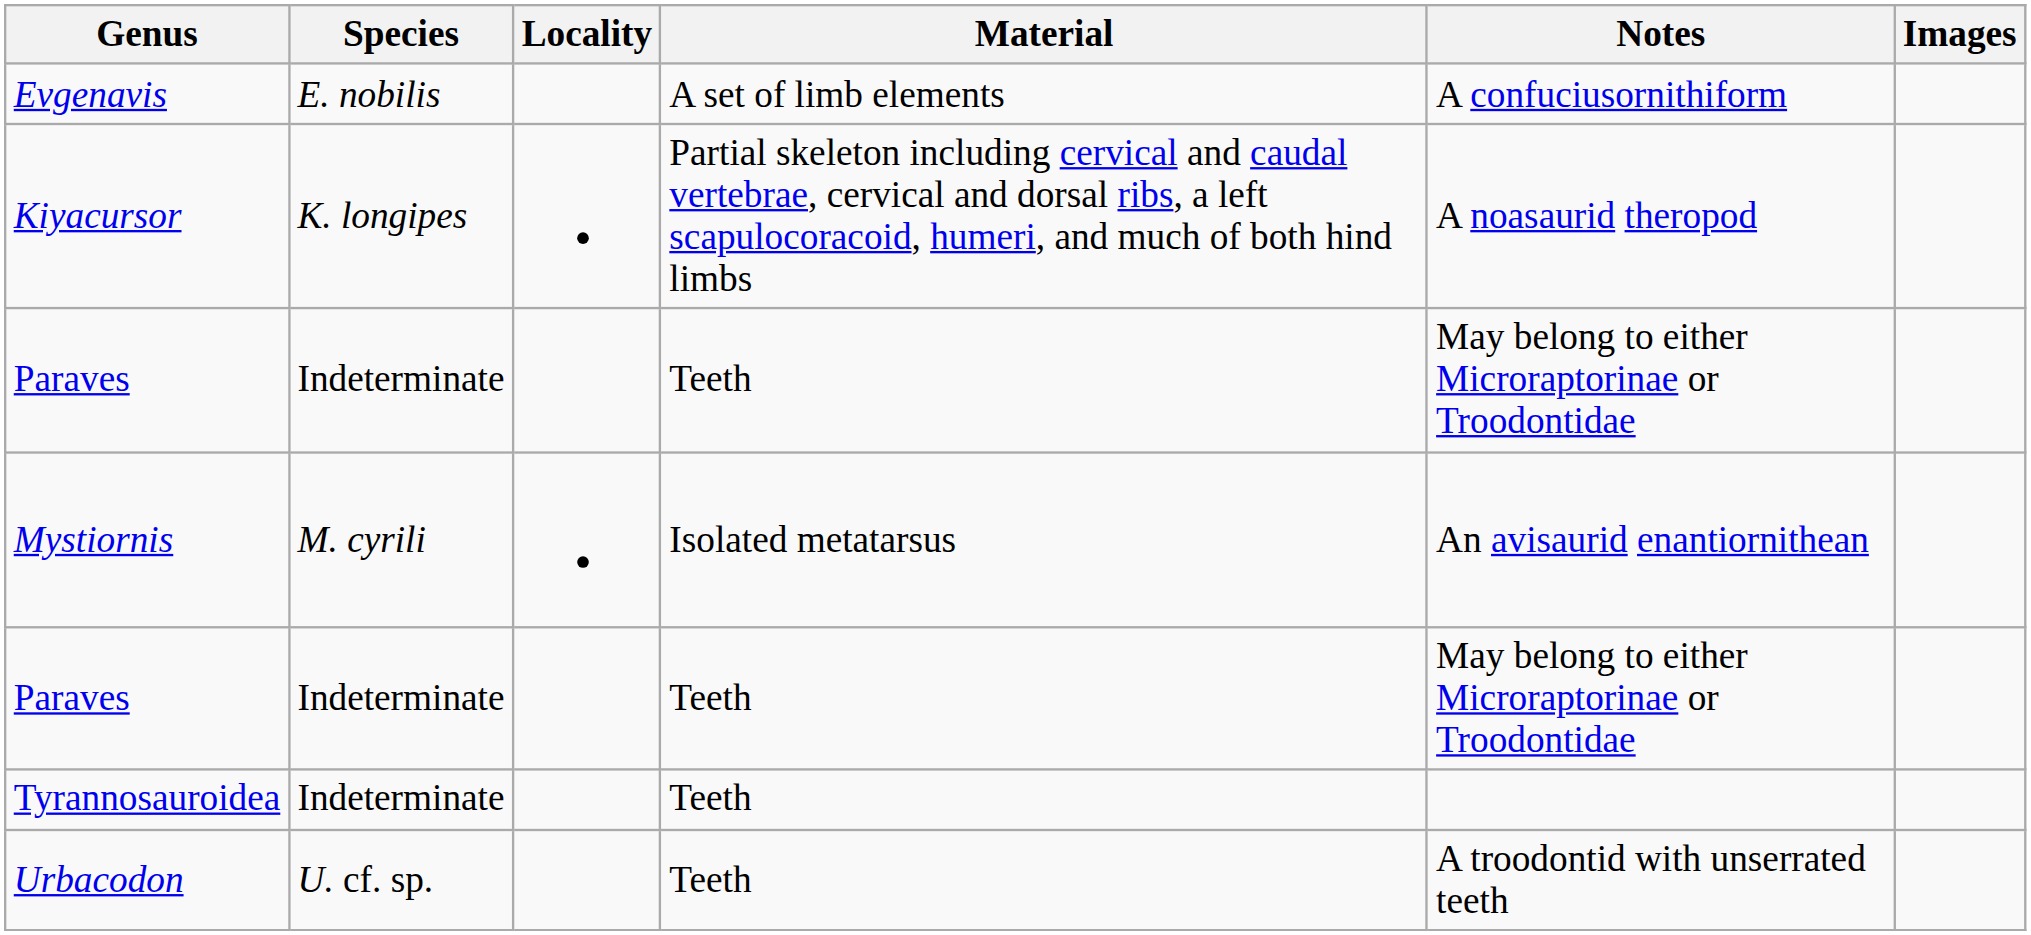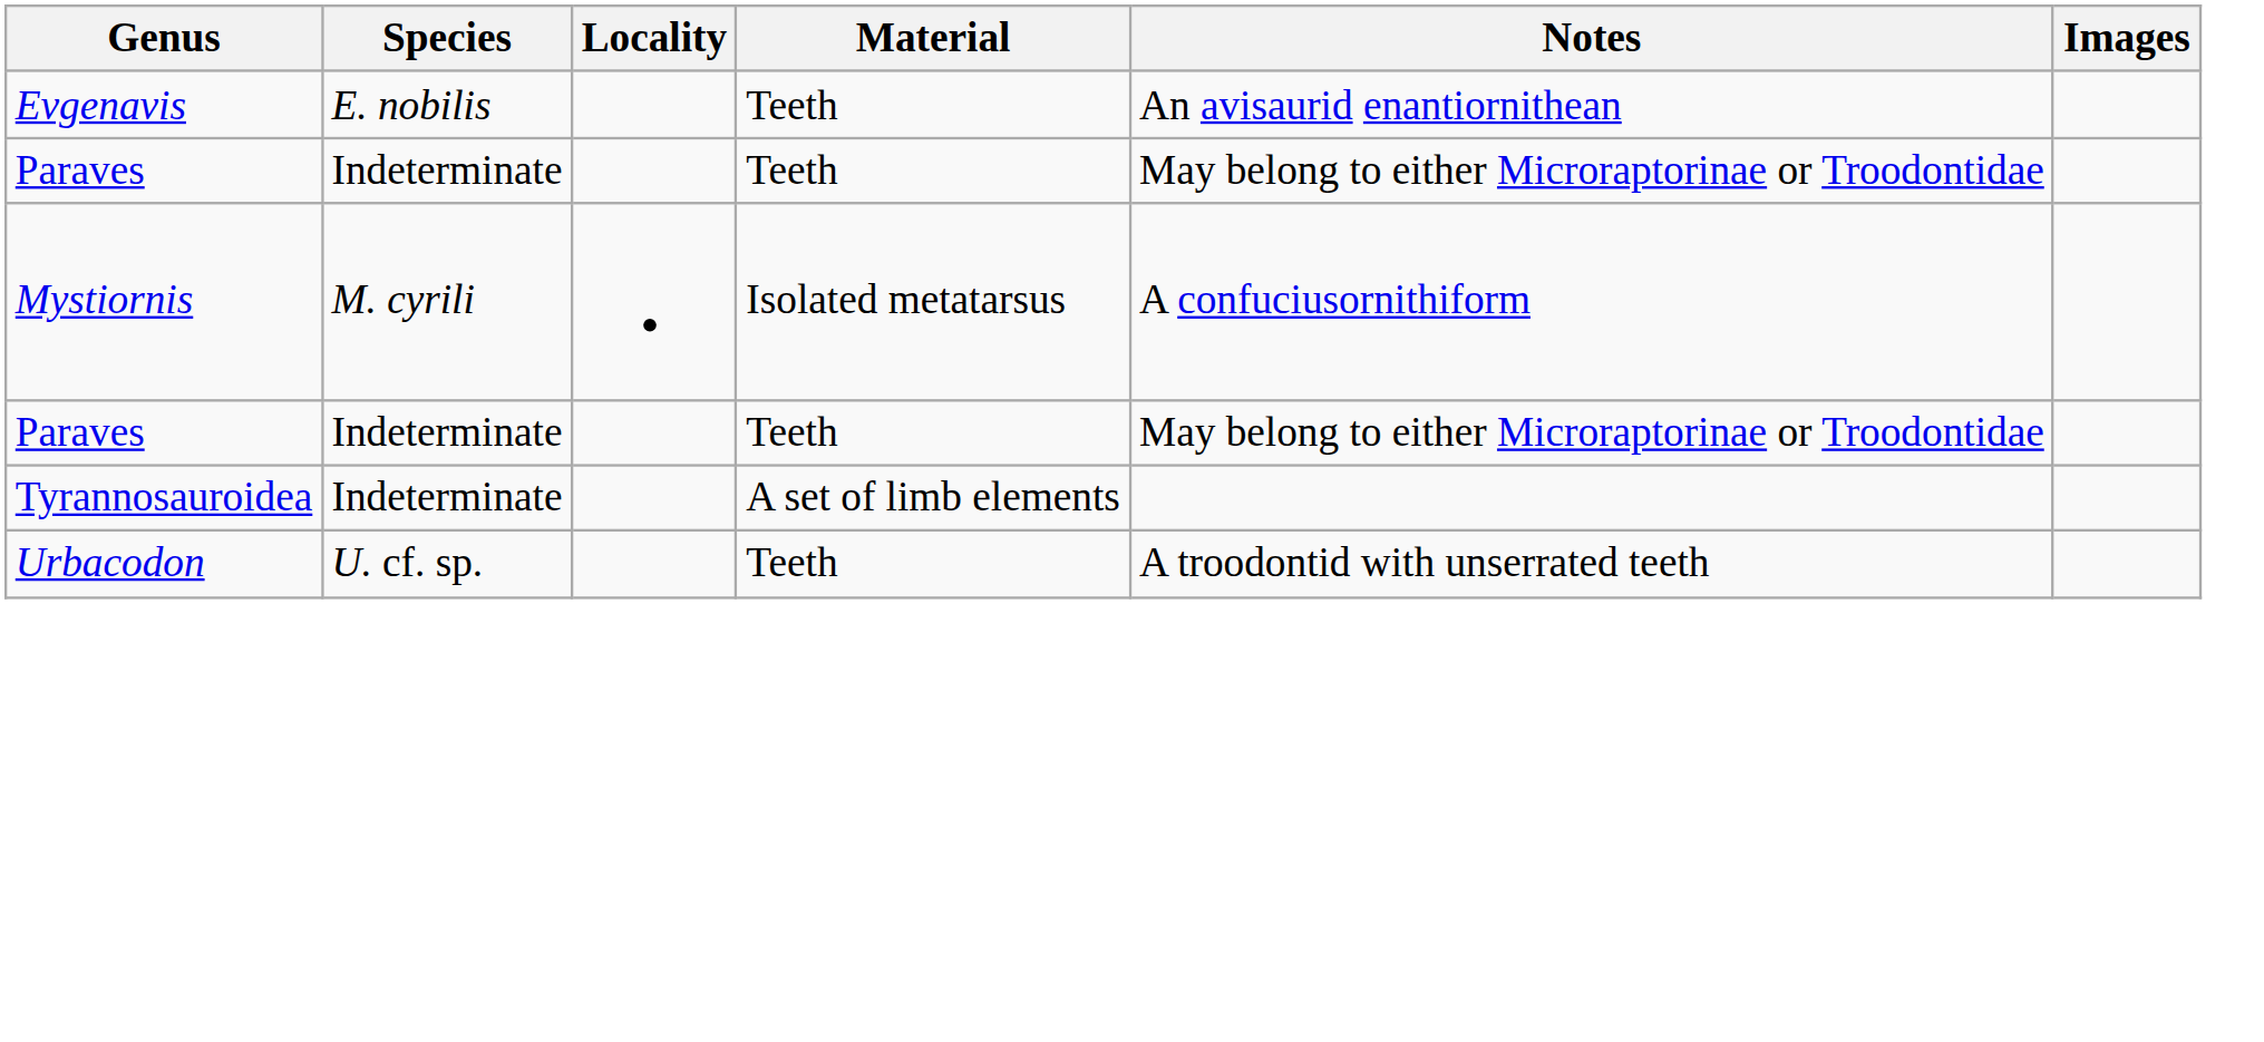Evgenavis | Material: A set of limb elements -> Teeth
Evgenavis | Notes: A confuciusornithiform -> An avisaurid enantiornithean
- row: Kiyacursor | K. longipes | Partial skeleton including cervical and caudal vertebrae, cervical and dorsal ribs, a left scapulocoracoid, humeri, and much of both hind limbs | A noasaurid theropod
Mystiornis | Notes: An avisaurid enantiornithean -> A confuciusornithiform
Tyrannosauroidea | Material: Teeth -> A set of limb elements
